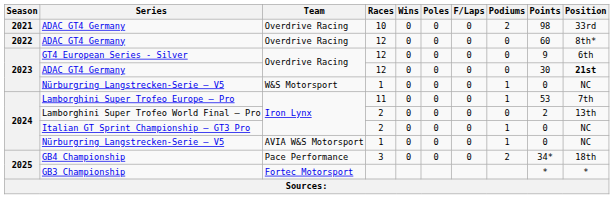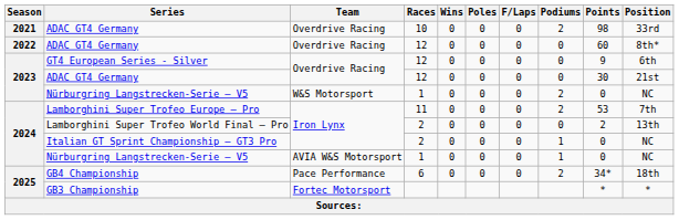2023 / ADAC GT4 Germany | Position: bold -> normal
2023 / Nürburgring Langstrecken-Serie – V5 | Podiums: 1 -> 2
Lamborghini Super Trofeo Europe – Pro | Podiums: 1 -> 2
GB4 Championship | Races: 3 -> 6
